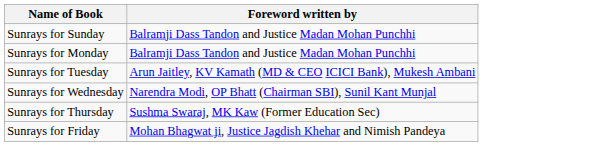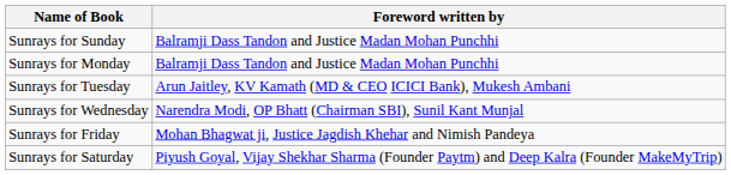- row: Sunrays for Thursday | Sushma Swaraj, MK Kaw (Former Education Sec)
+ row: Sunrays for Saturday | Piyush Goyal, Vijay Shekhar Sharma (Founder Paytm) and Deep Kalra (Founder MakeMyTrip)
